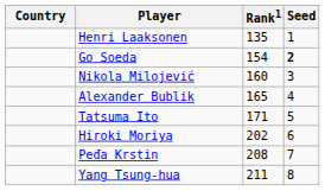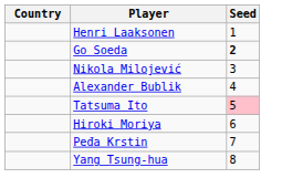- column: Rank1 | 135 | 154 | 160 | 165 | 171 | 202 | 208 | 211
Tatsuma Ito | Seed: no background -> pink background
